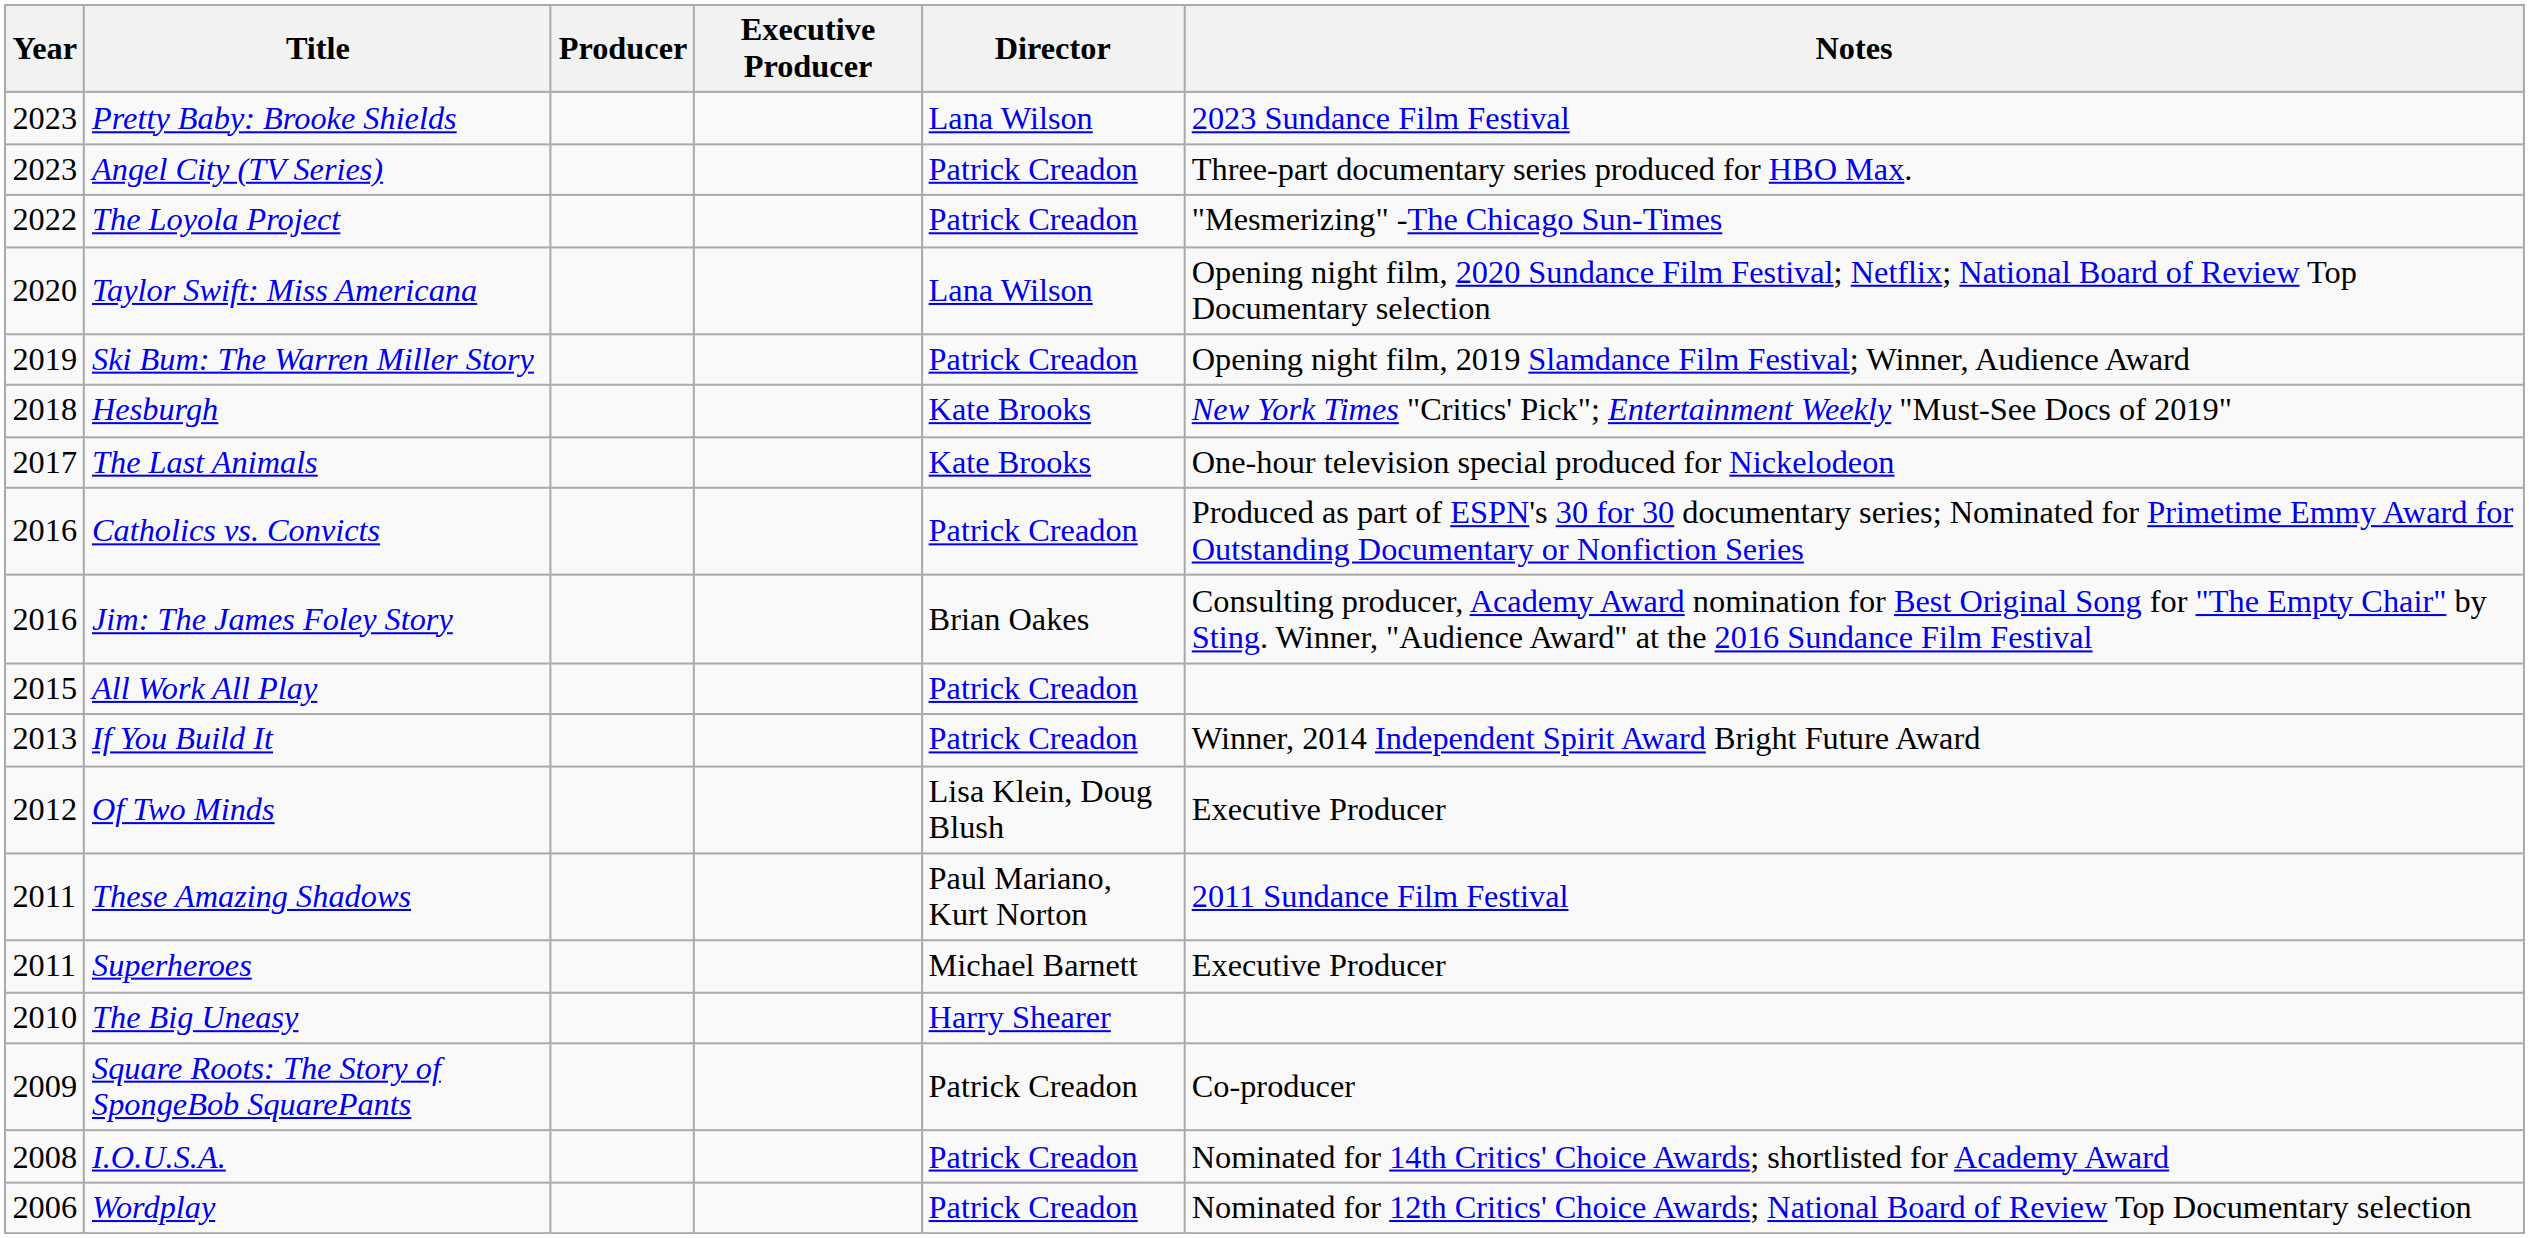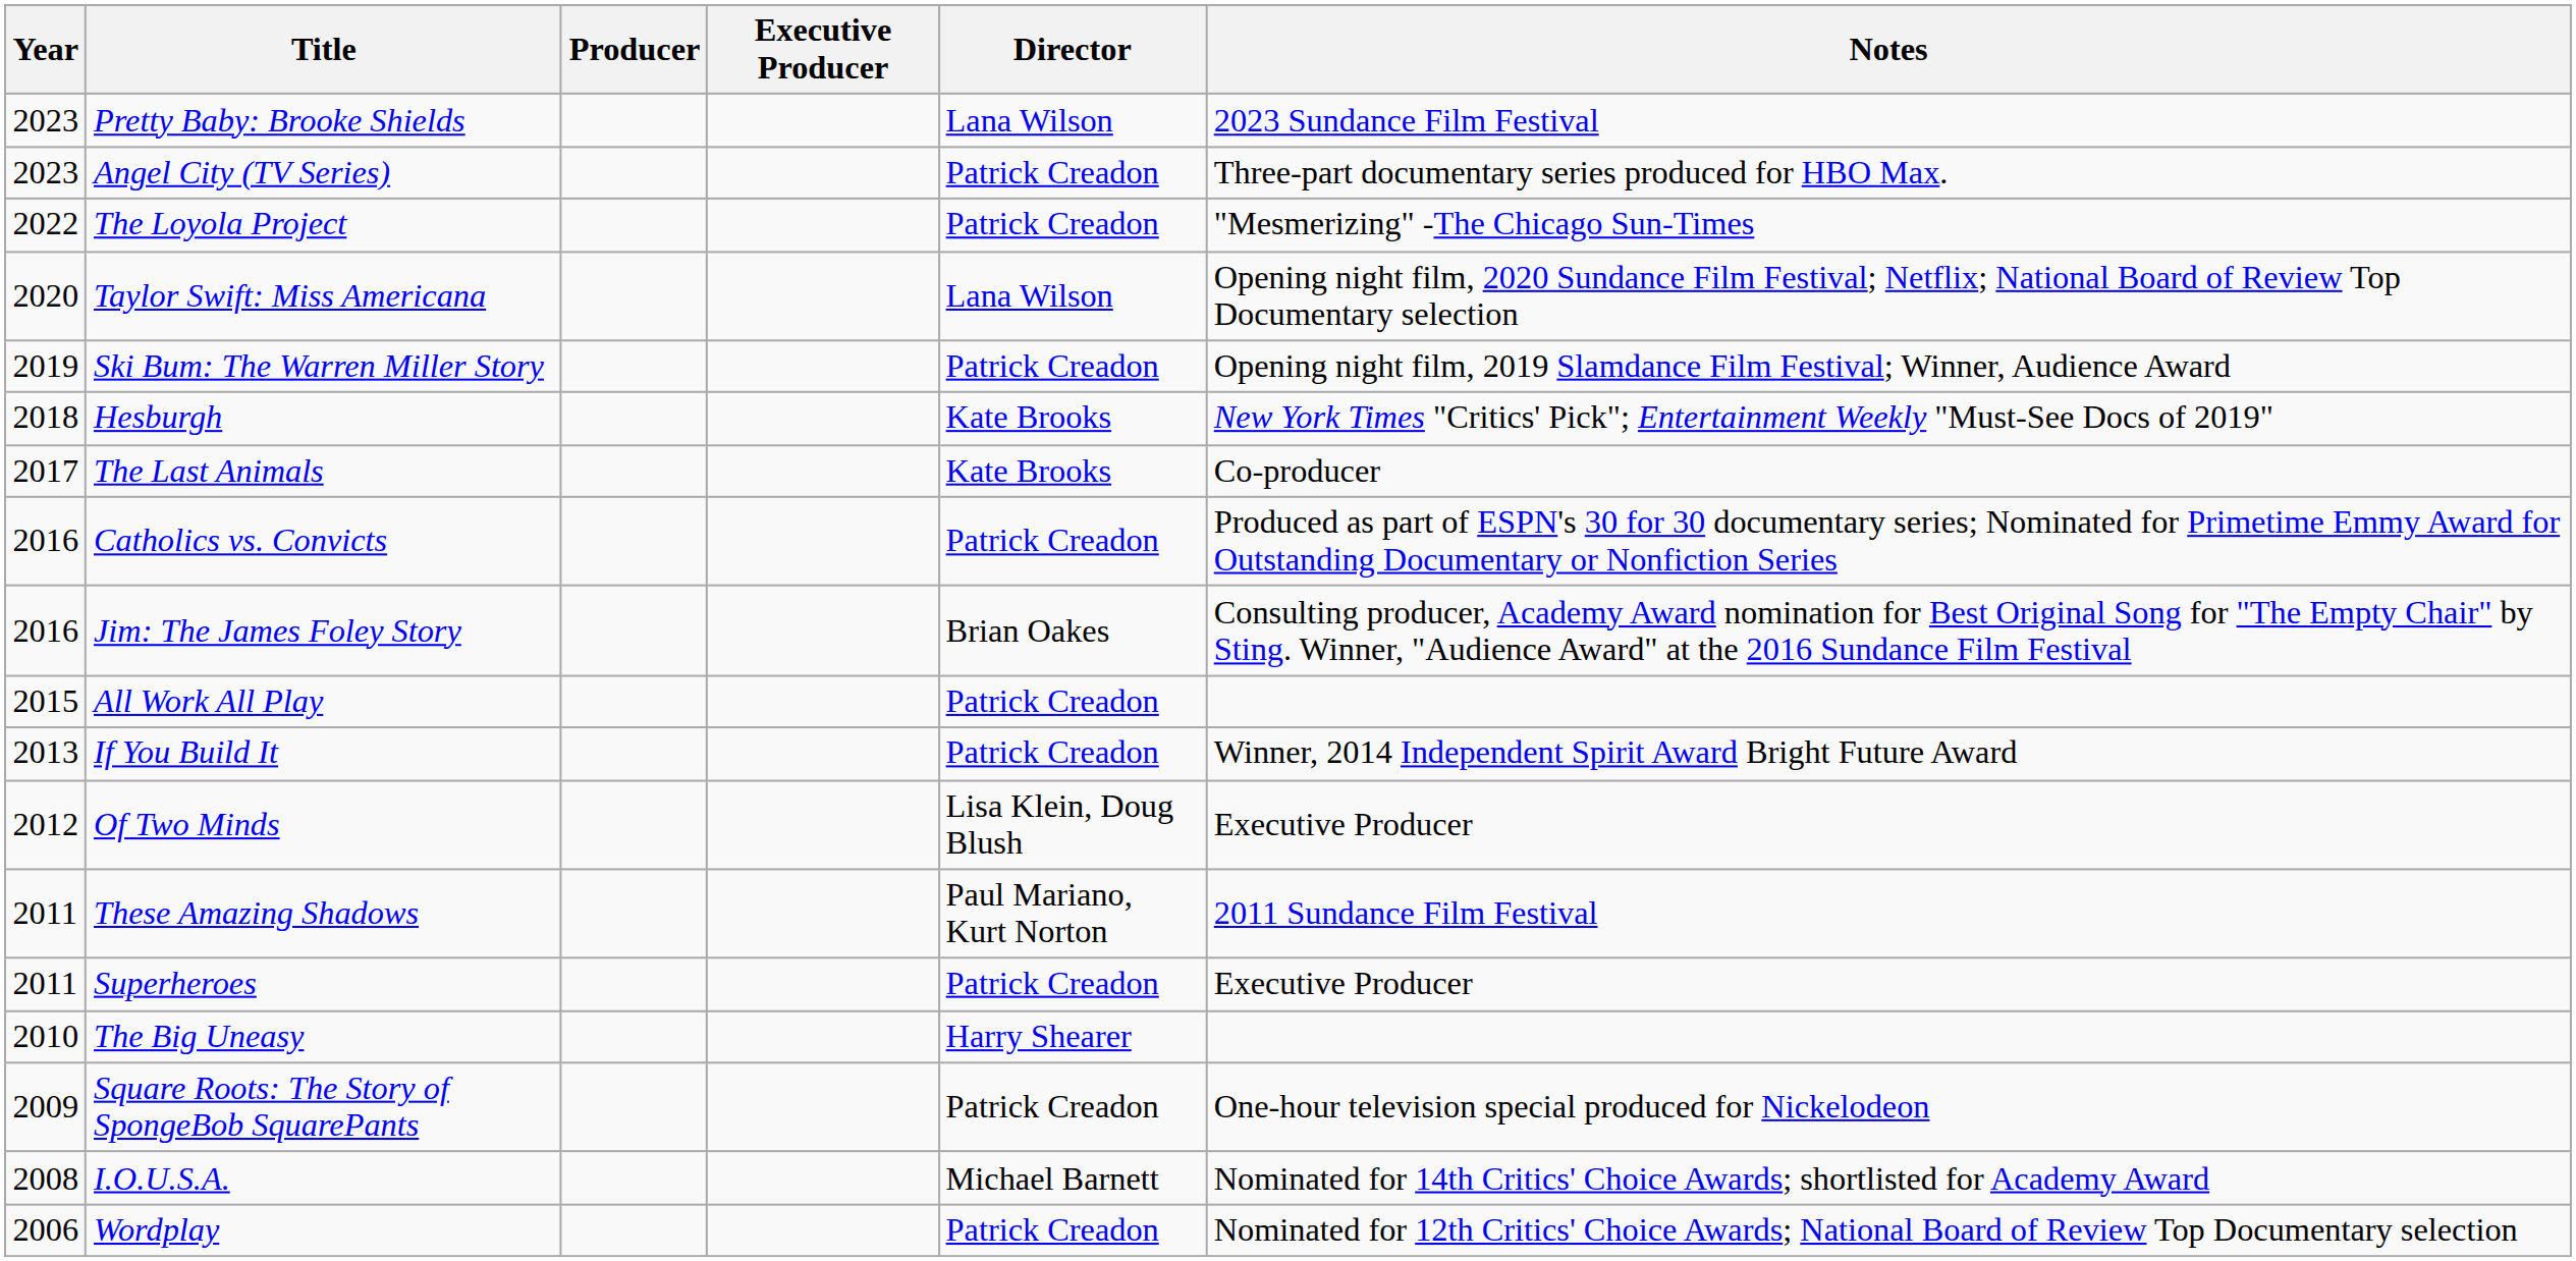The Last Animals | Notes: One-hour television special produced for Nickelodeon -> Co-producer
Superheroes | Director: Michael Barnett -> Patrick Creadon
Square Roots: The Story of SpongeBob SquarePants | Notes: Co-producer -> One-hour television special produced for Nickelodeon
I.O.U.S.A. | Director: Patrick Creadon -> Michael Barnett
